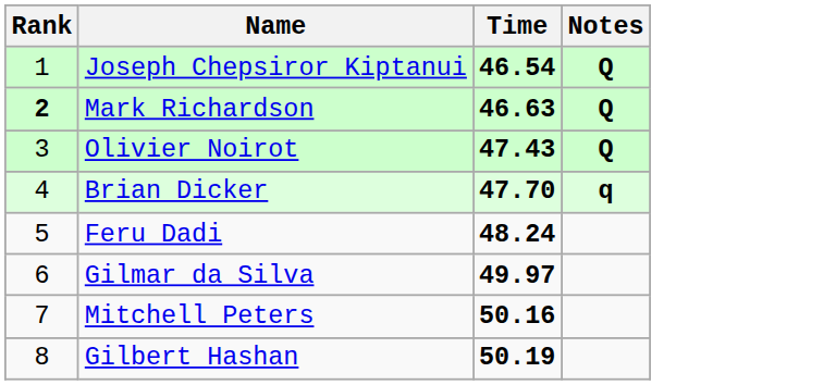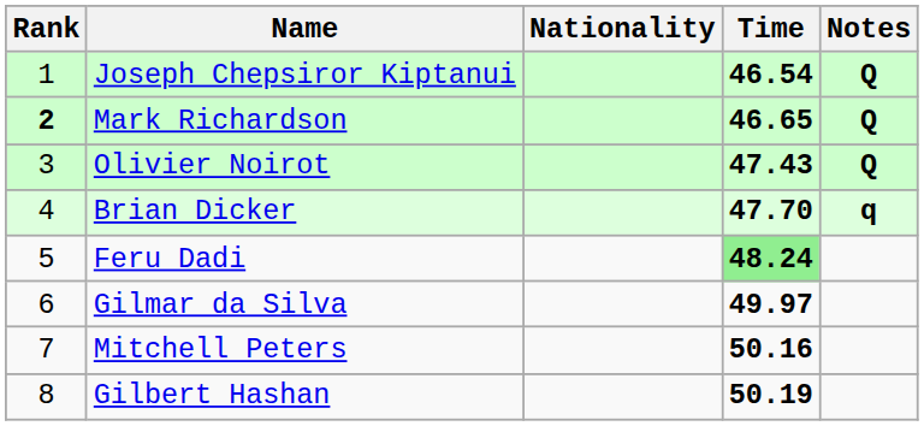+ column: Nationality
Mark Richardson | Time: 46.63 -> 46.65
Feru Dadi | Time: no background -> lightgreen background
